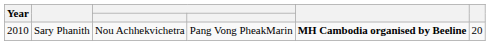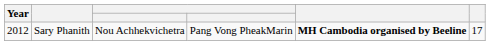Sary Phanith | Year: 2010 -> 2012
Sary Phanith | column 6: 20 -> 17
